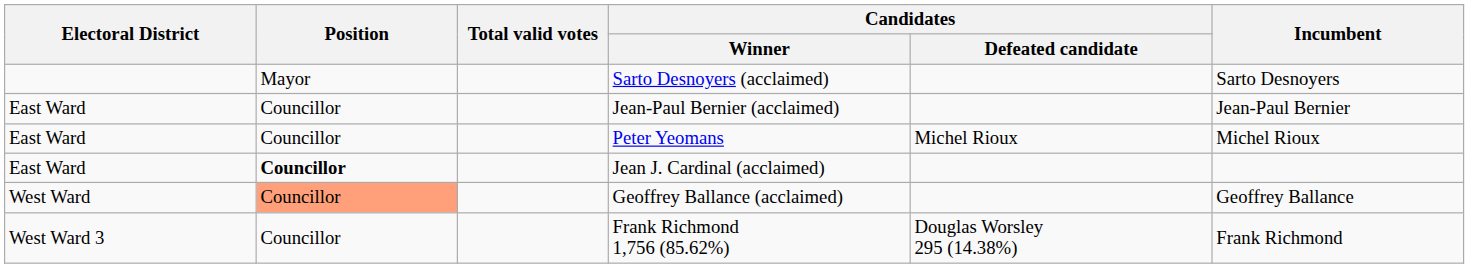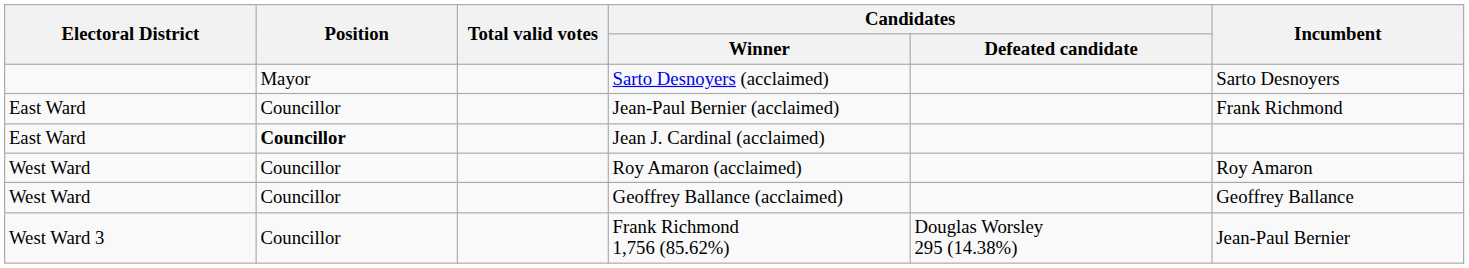Jean-Paul Bernier (acclaimed) | Incumbent: Jean-Paul Bernier -> Frank Richmond
- row: East Ward | Councillor | Peter Yeomans | Michel Rioux | Michel Rioux
+ row: West Ward | Councillor | Roy Amaron (acclaimed) | Roy Amaron
Geoffrey Ballance (acclaimed) | Position: lightsalmon background -> no background
Frank Richmond 1,756 (85.62%) | Incumbent: Frank Richmond -> Jean-Paul Bernier
